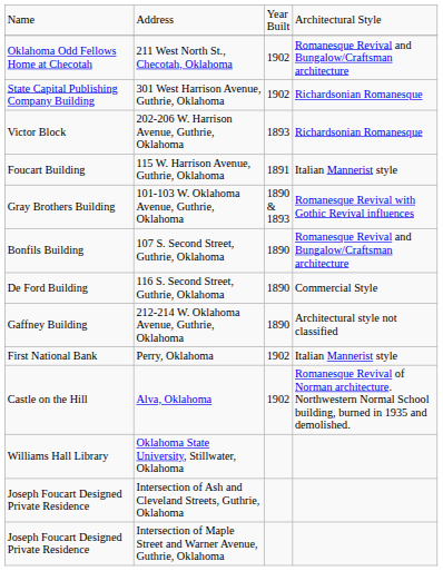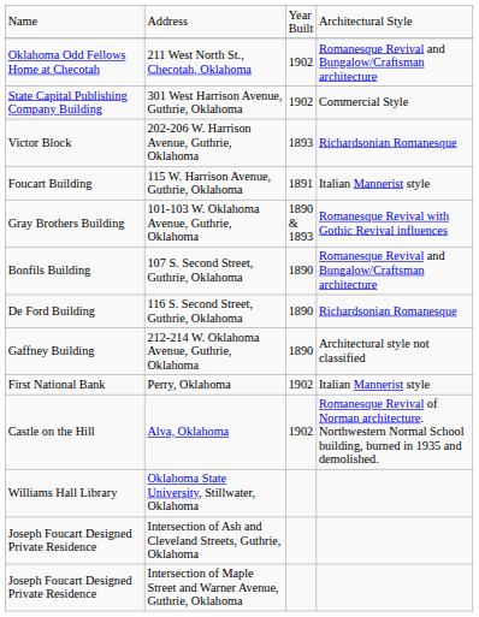301 West Harrison Avenue, Guthrie, Oklahoma | column 4: Richardsonian Romanesque -> Commercial Style
116 S. Second Street, Guthrie, Oklahoma | column 4: Commercial Style -> Richardsonian Romanesque
